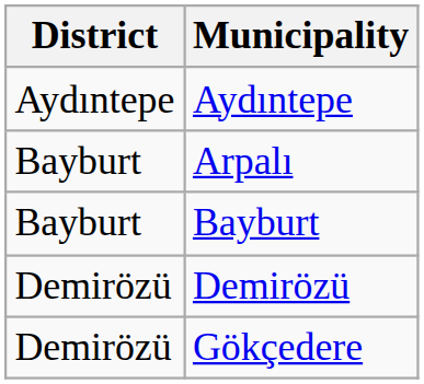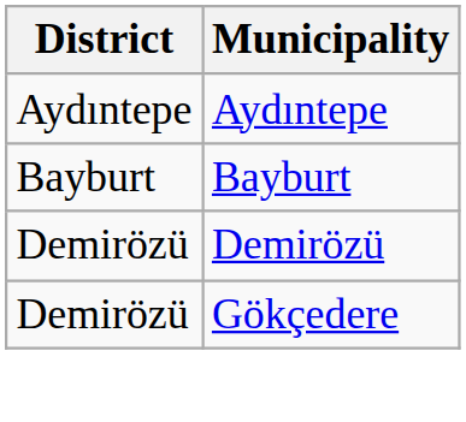- row: Bayburt | Arpalı
